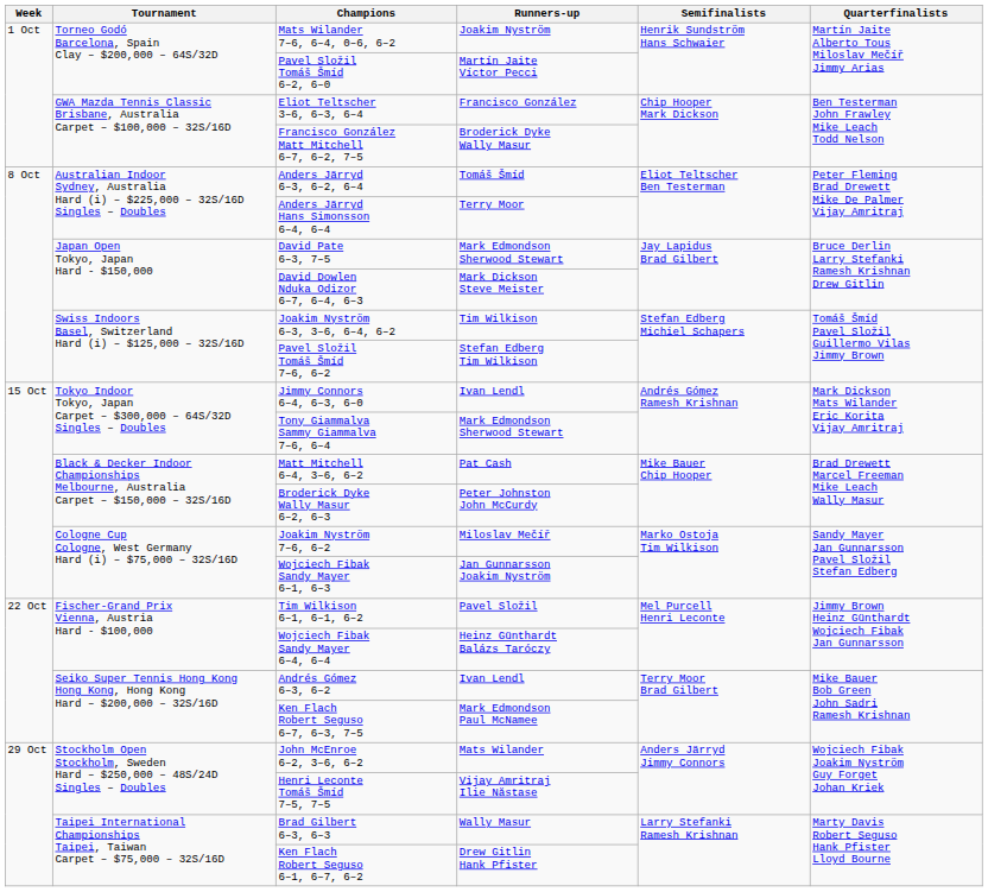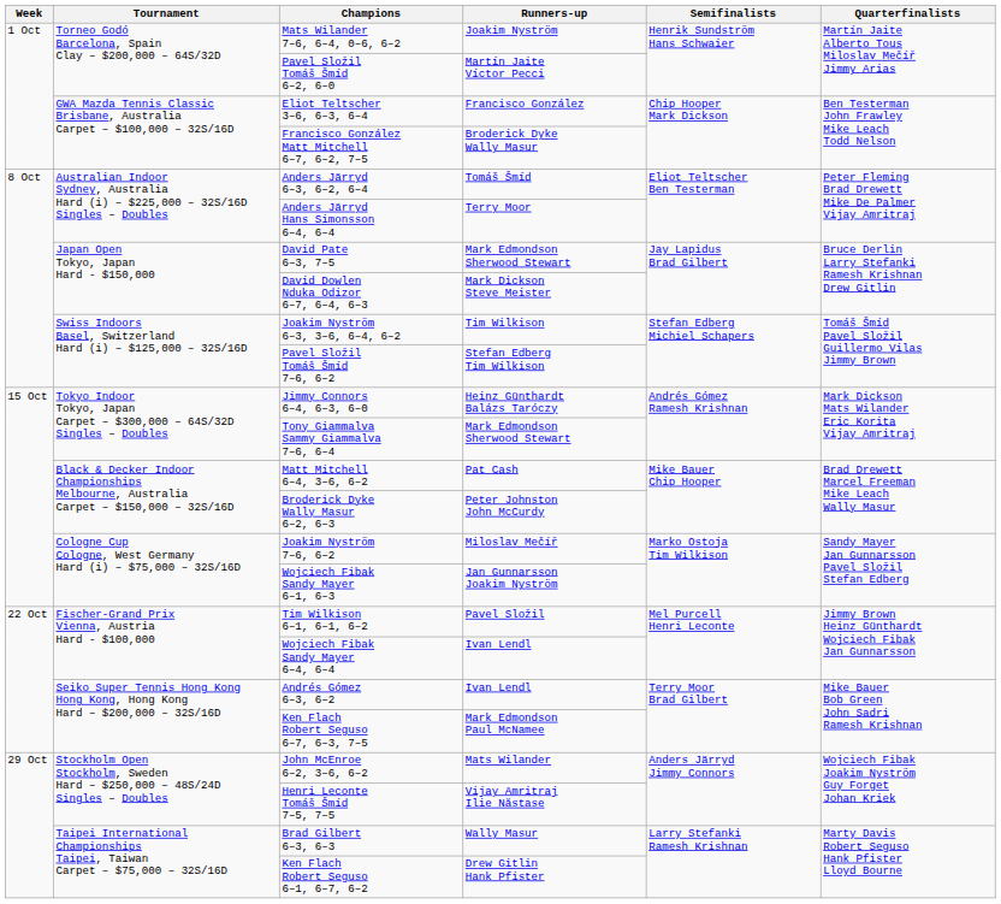Jimmy Connors 6–4, 6–3, 6–0 | Runners-up: Ivan Lendl -> Heinz Günthardt Balázs Taróczy
Wojciech Fibak Sandy Mayer 6–4, 6–4 | Runners-up: Heinz Günthardt Balázs Taróczy -> Ivan Lendl
